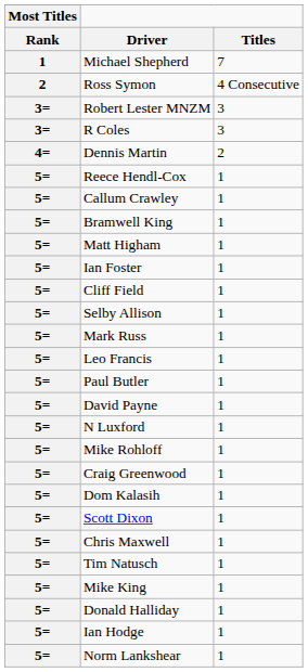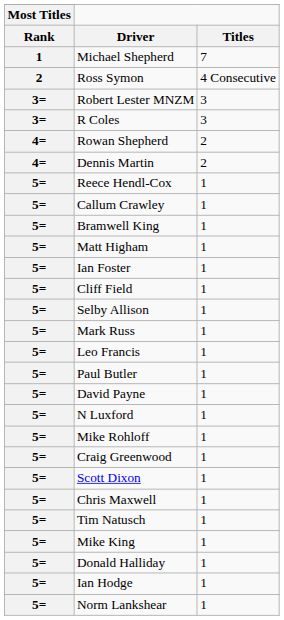+ row: 4= | Rowan Shepherd | 2
- row: 5= | Dom Kalasih | 1
